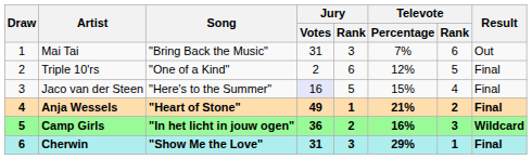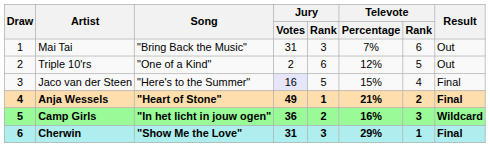Triple 10'rs | Result: Final -> Out
